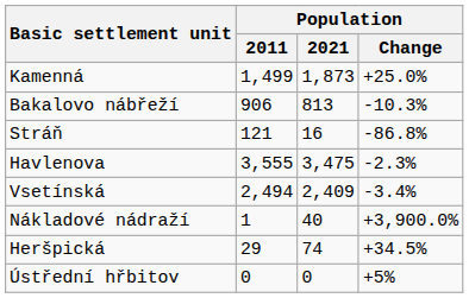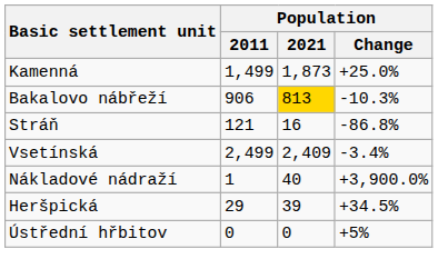Bakalovo nábřeží | Population / 2021: no background -> gold background
- row: Havlenova | 3,555 | 3,475 | -2.3%
Vsetínská | Population / 2011: 2,494 -> 2,499
Heršpická | Population / 2021: 74 -> 39
